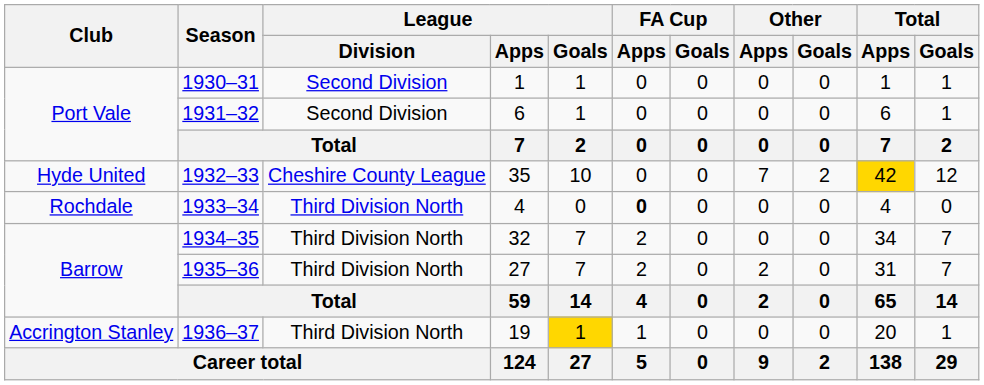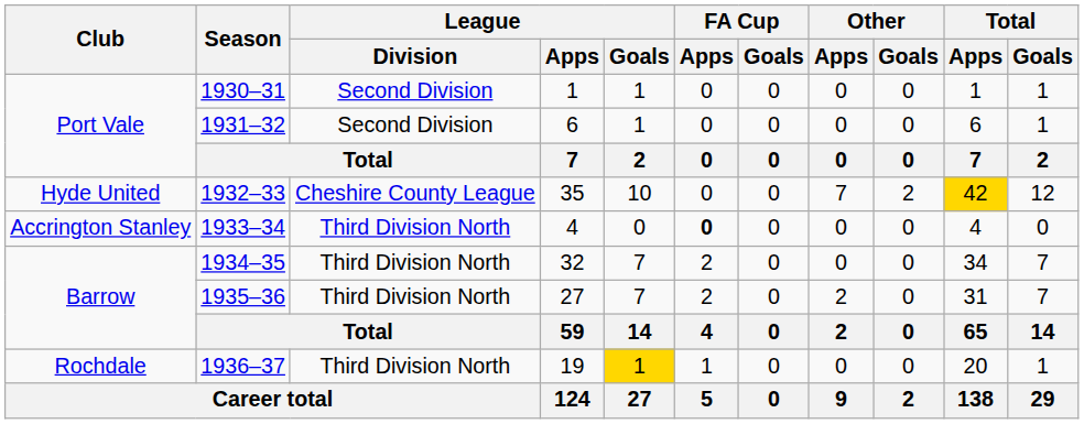1933–34 | Club: Rochdale -> Accrington Stanley
1936–37 | Club: Accrington Stanley -> Rochdale
